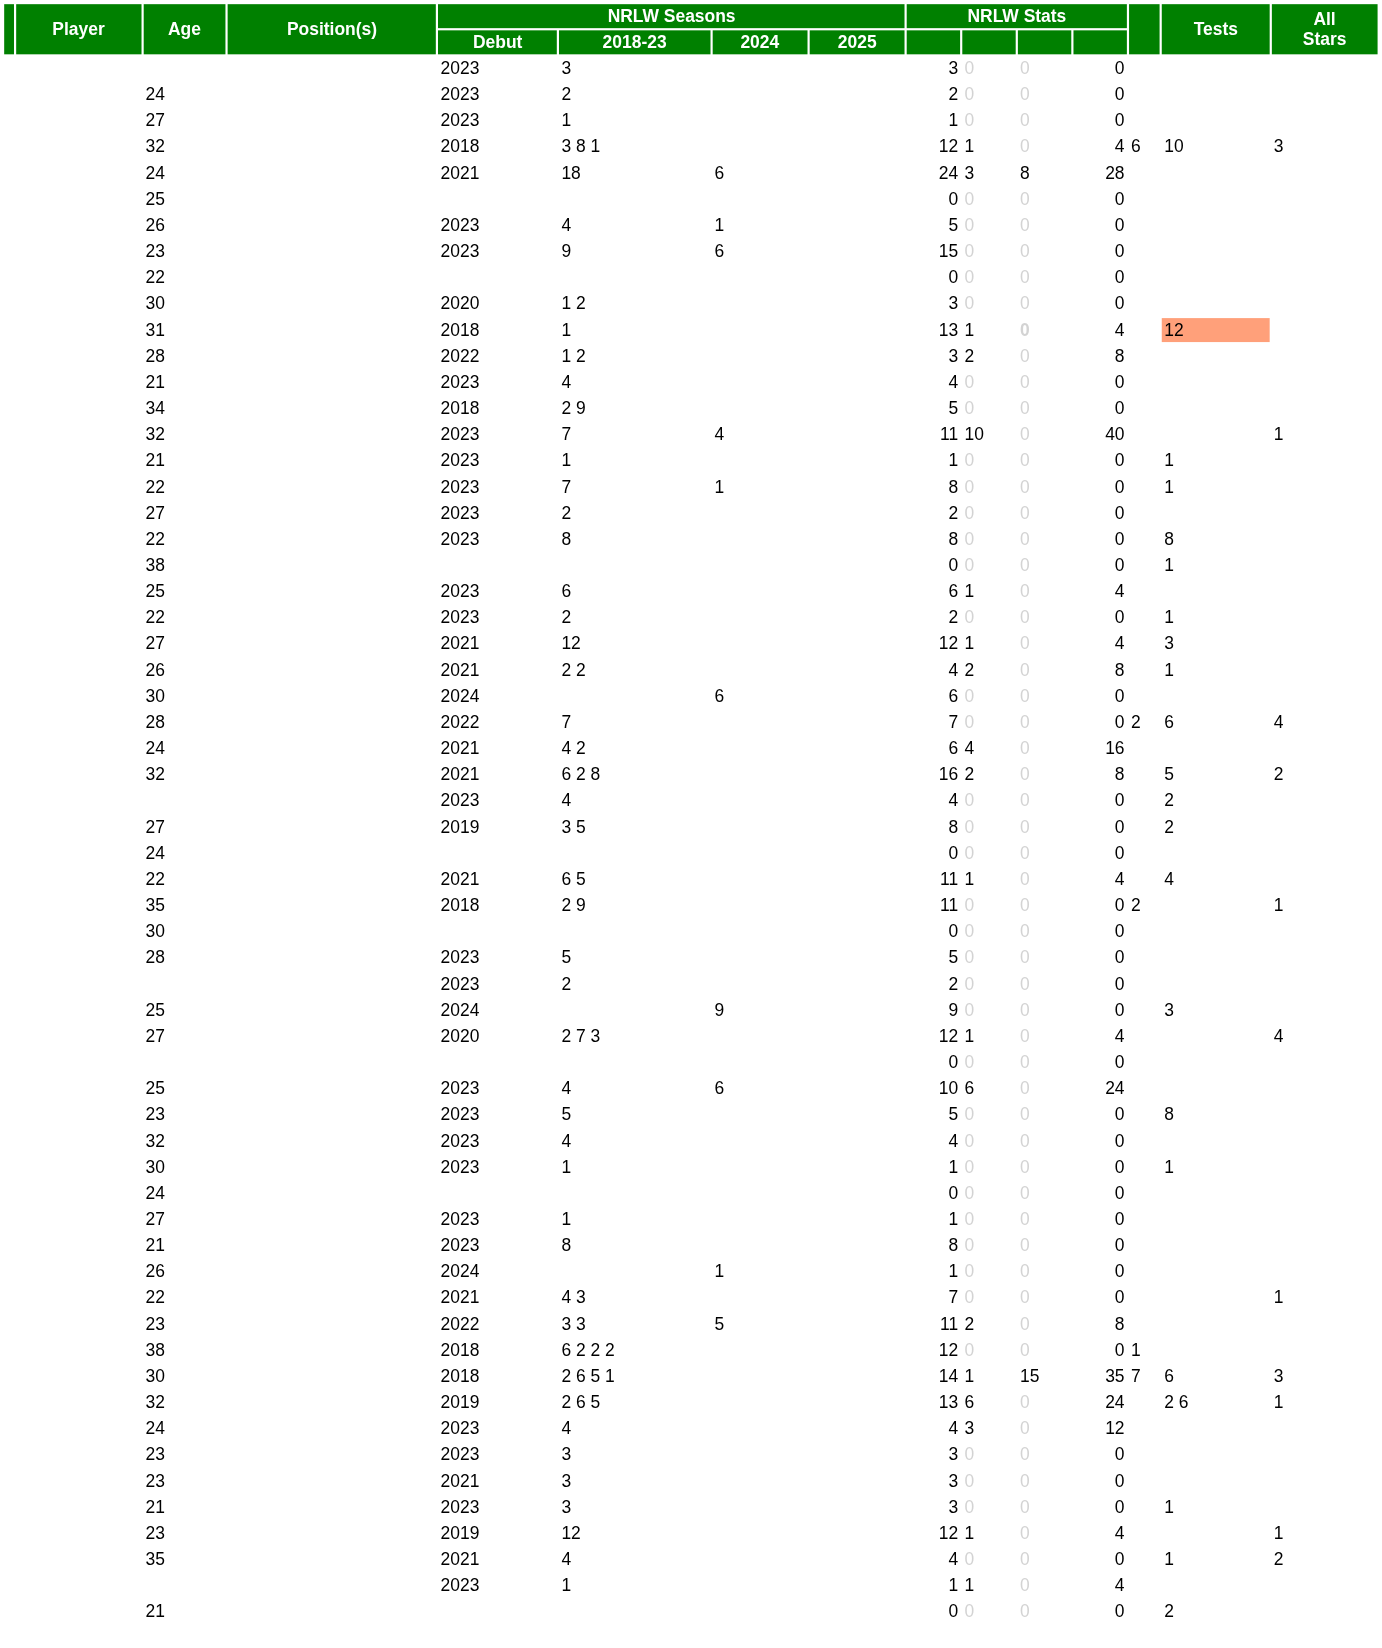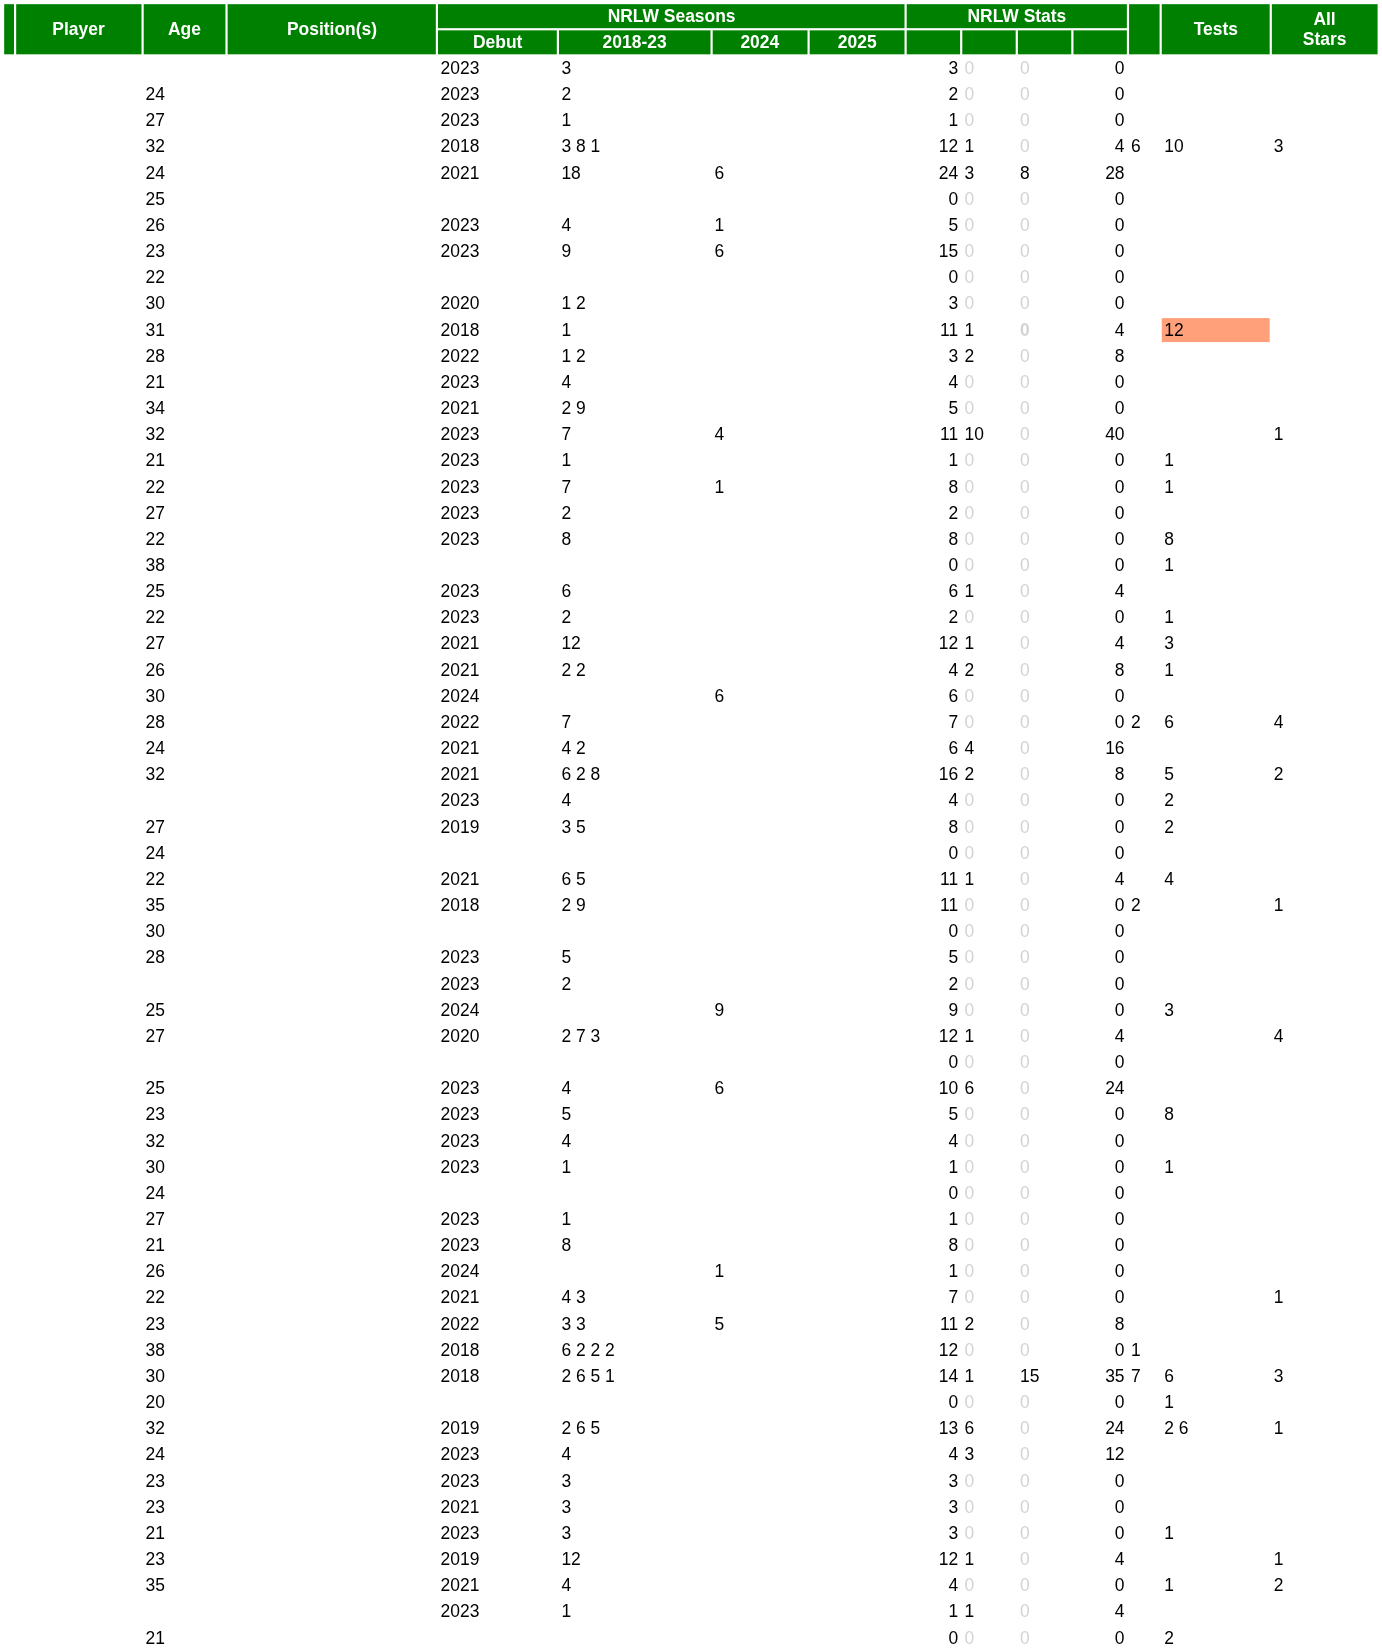31 | column 9: 13 -> 11
34 | NRLW Seasons / Debut: 2018 -> 2021
+ row: 20 | 0 | 0 | 0 | 0 | 1
